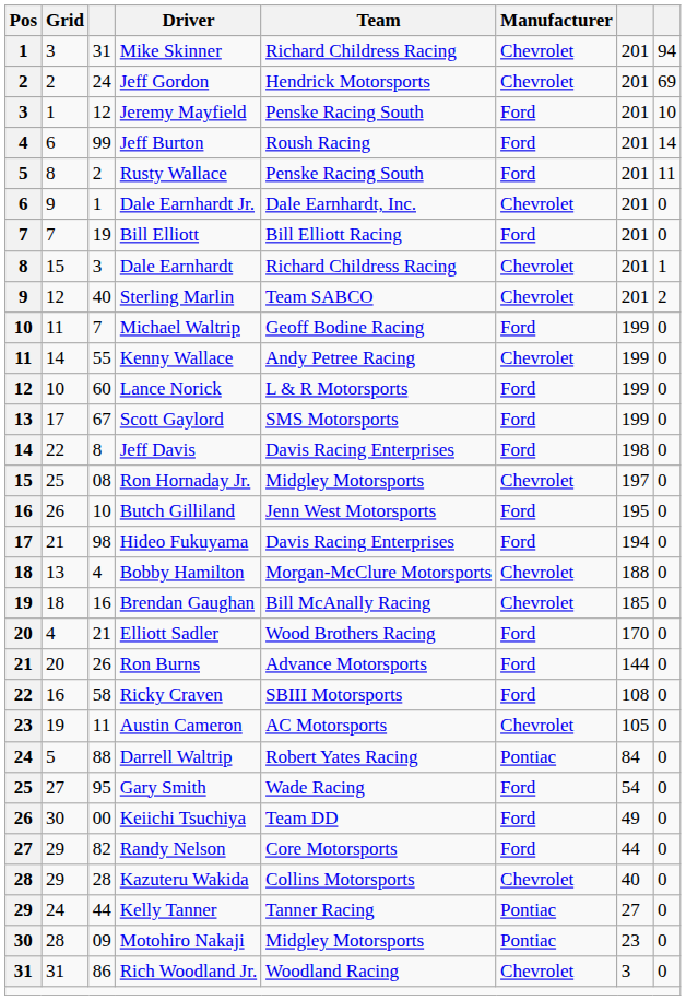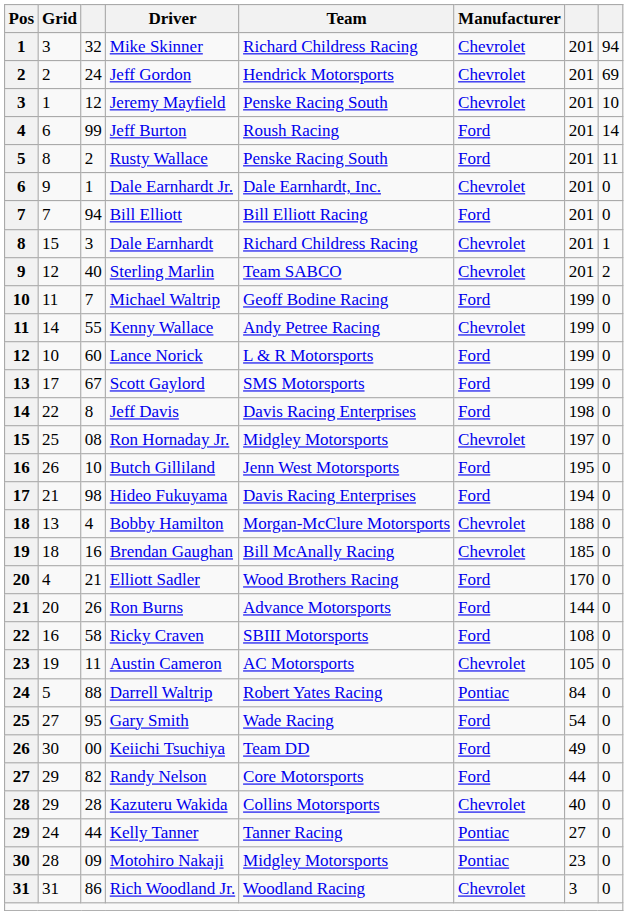Mike Skinner | column 3: 31 -> 32
Jeremy Mayfield | Manufacturer: Ford -> Chevrolet
Bill Elliott | column 3: 19 -> 94
